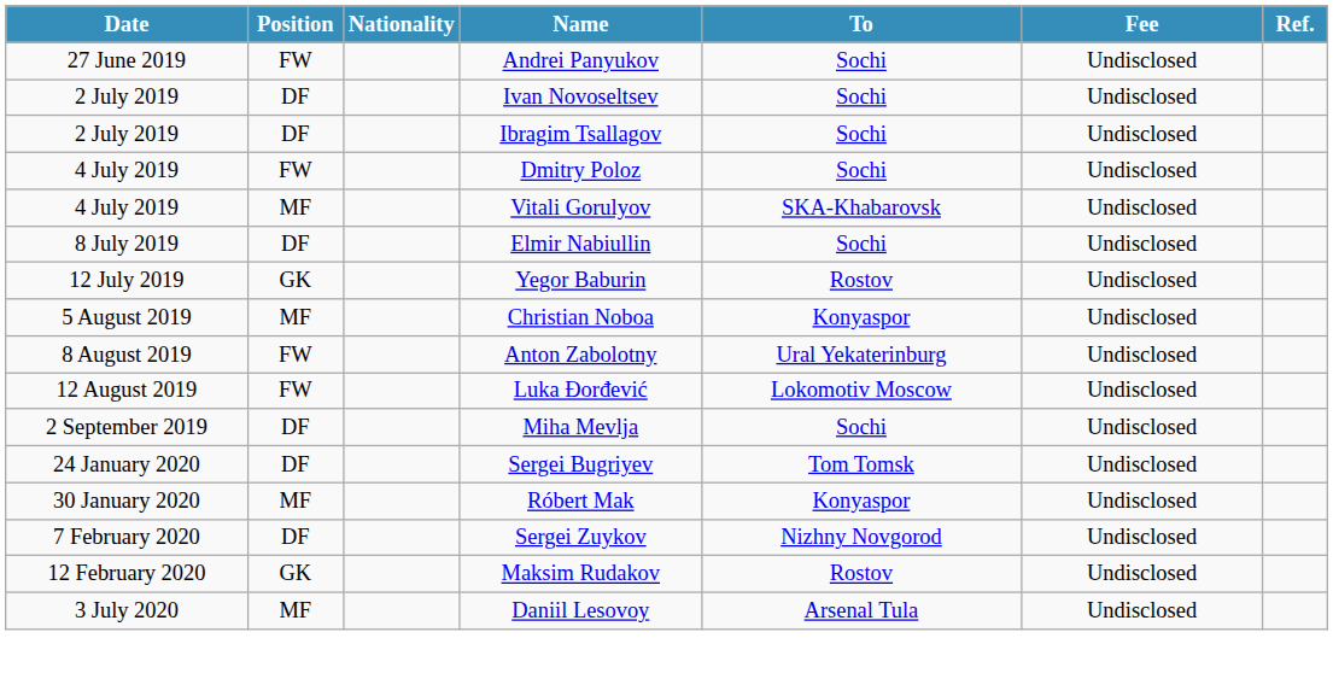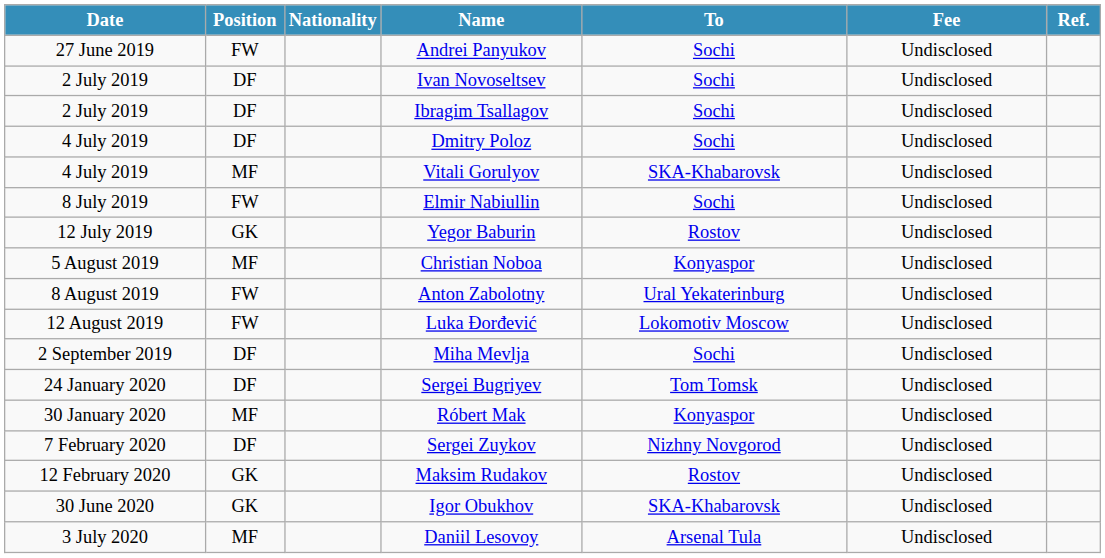Dmitry Poloz | Position: FW -> DF
Elmir Nabiullin | Position: DF -> FW
+ row: 30 June 2020 | GK | Igor Obukhov | SKA-Khabarovsk | Undisclosed
